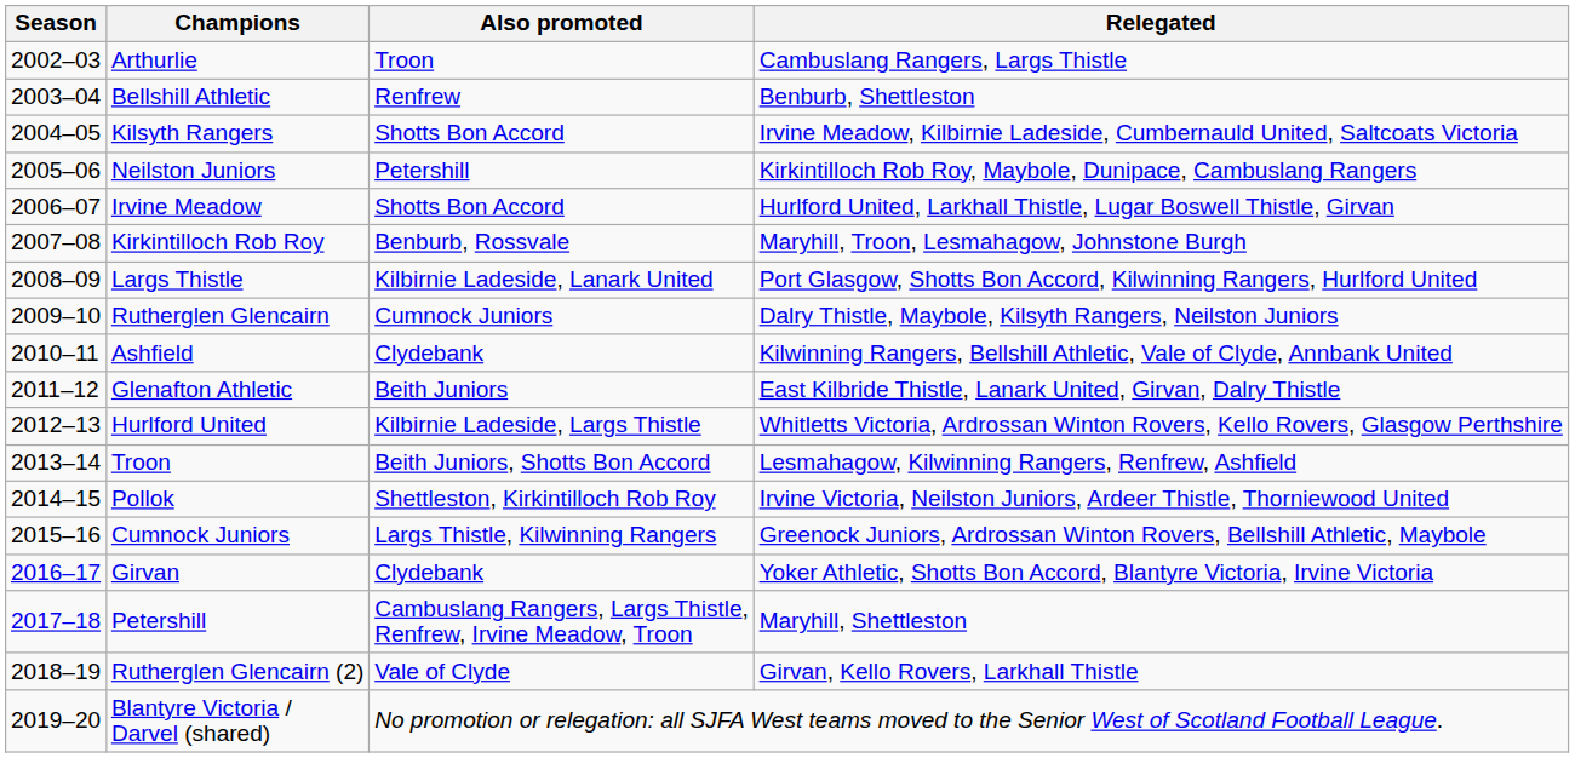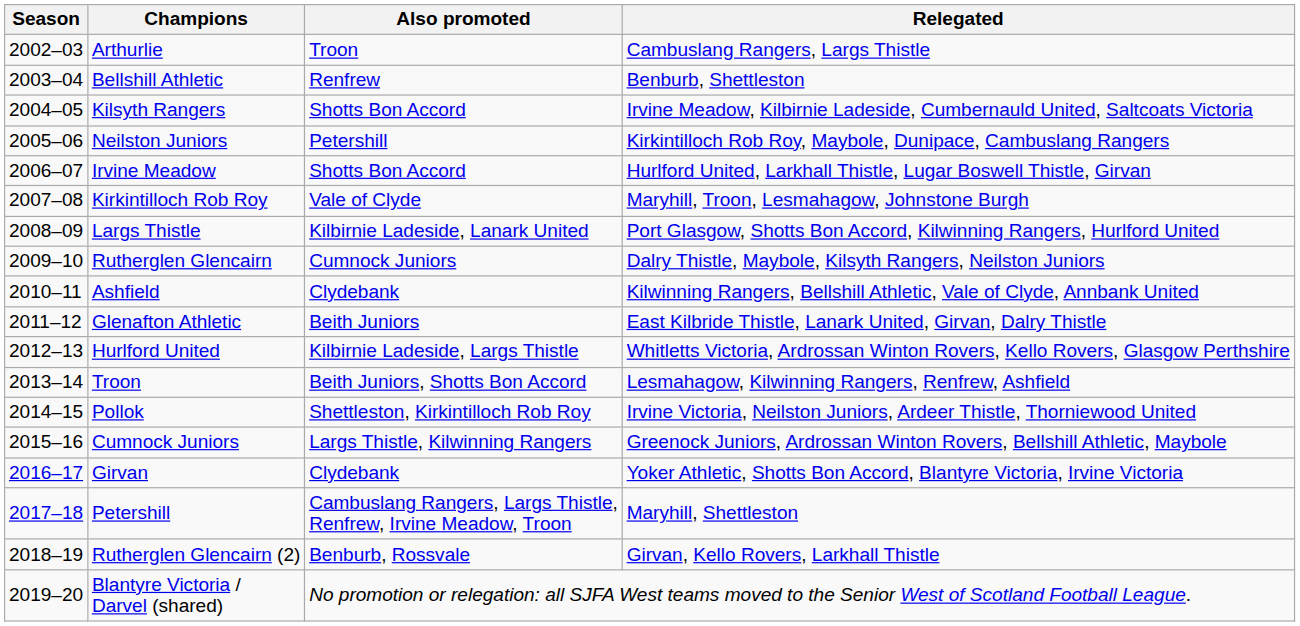Kirkintilloch Rob Roy | Also promoted: Benburb, Rossvale -> Vale of Clyde
Rutherglen Glencairn (2) | Also promoted: Vale of Clyde -> Benburb, Rossvale
